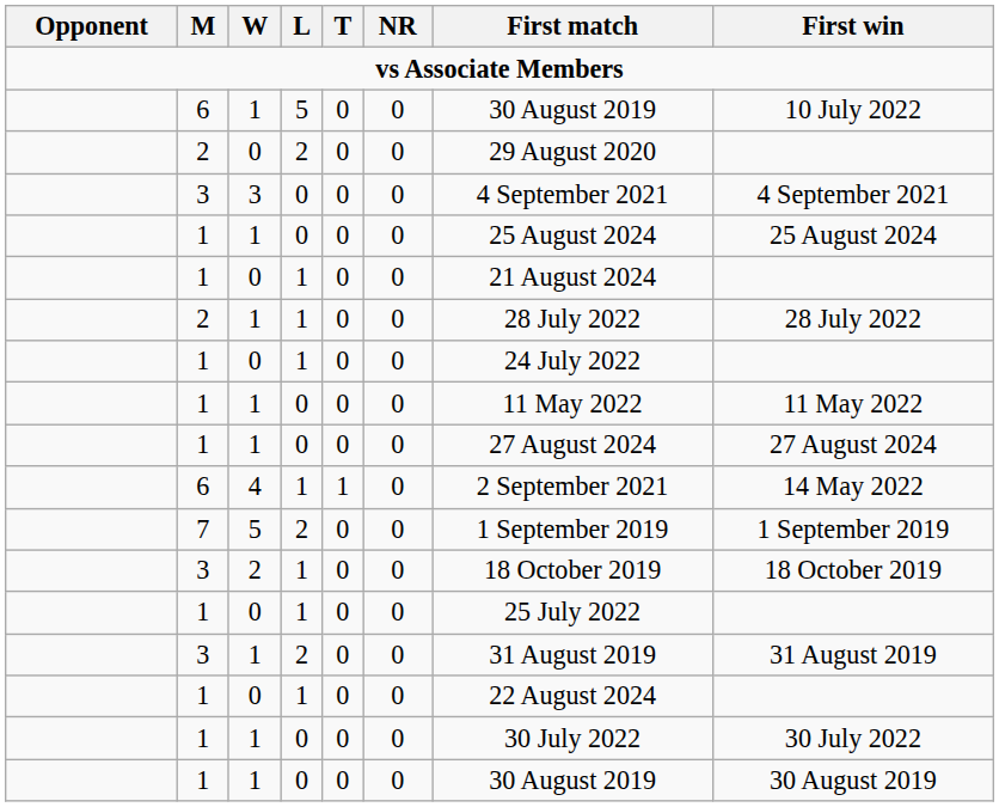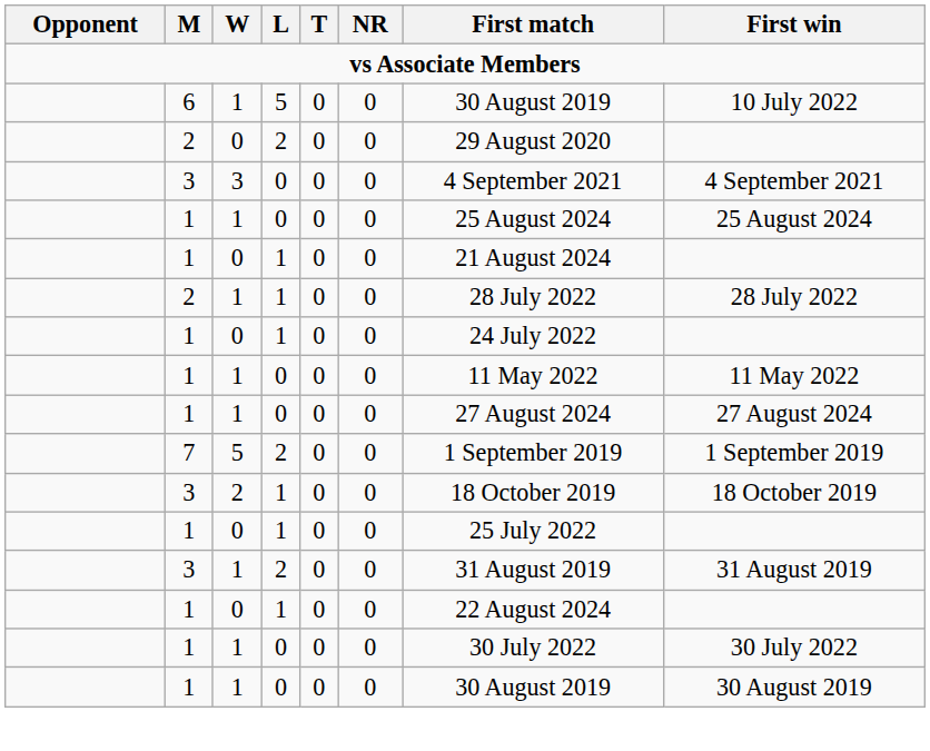- row: 6 | 4 | 1 | 1 | 0 | 2 September 2021 | 14 May 2022
